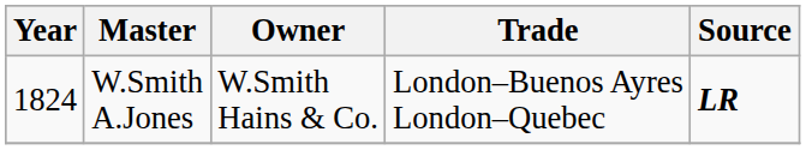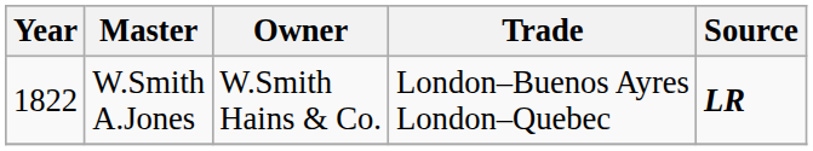W.Smith A.Jones | Year: 1824 -> 1822
